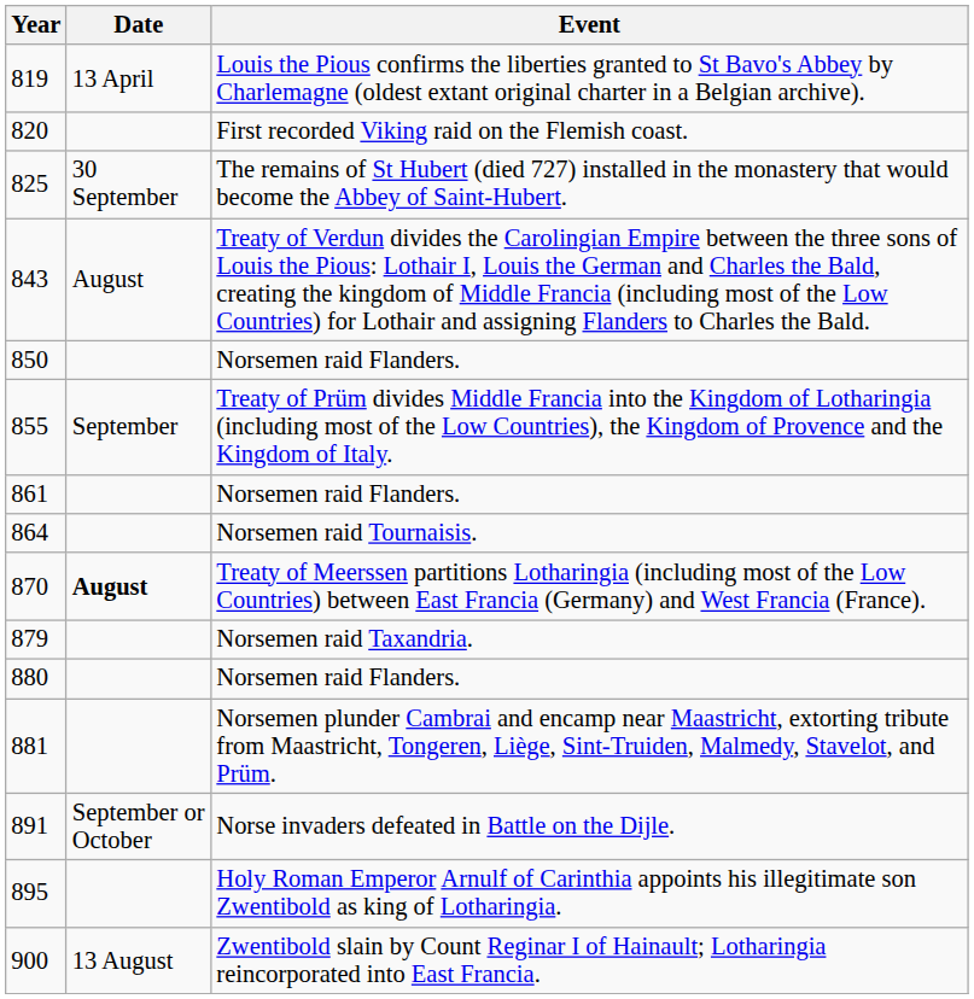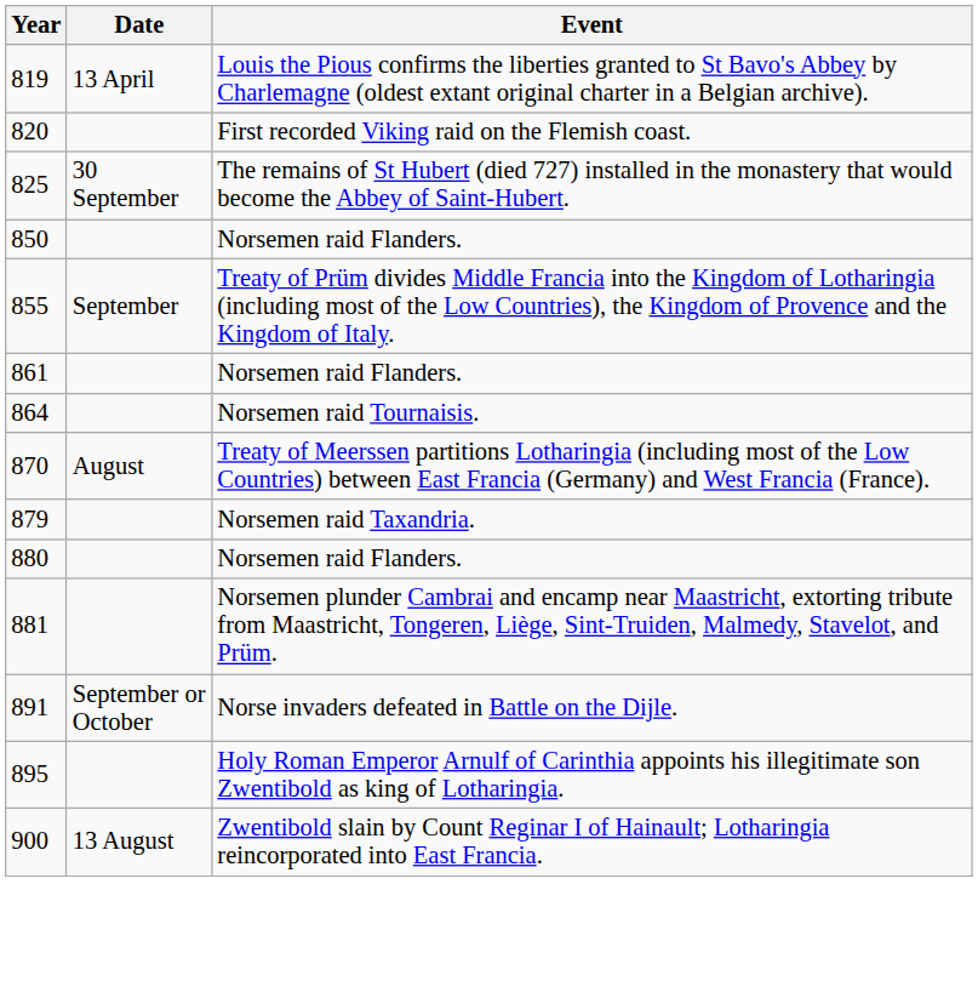- row: 843 | August | Treaty of Verdun divides the Carolingian Empire between the three sons of Louis the Pious: Lothair I, Louis the German and Charles the Bald, creating the kingdom of Middle Francia (including most of the Low Countries) for Lothair and assigning Flanders to Charles the Bald.
870 | Date: bold -> normal
